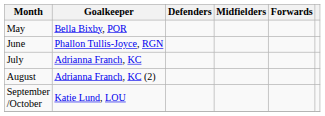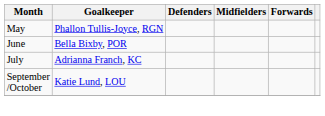May | Goalkeeper: Bella Bixby, POR -> Phallon Tullis-Joyce, RGN
June | Goalkeeper: Phallon Tullis-Joyce, RGN -> Bella Bixby, POR
- row: August | Adrianna Franch, KC (2)
